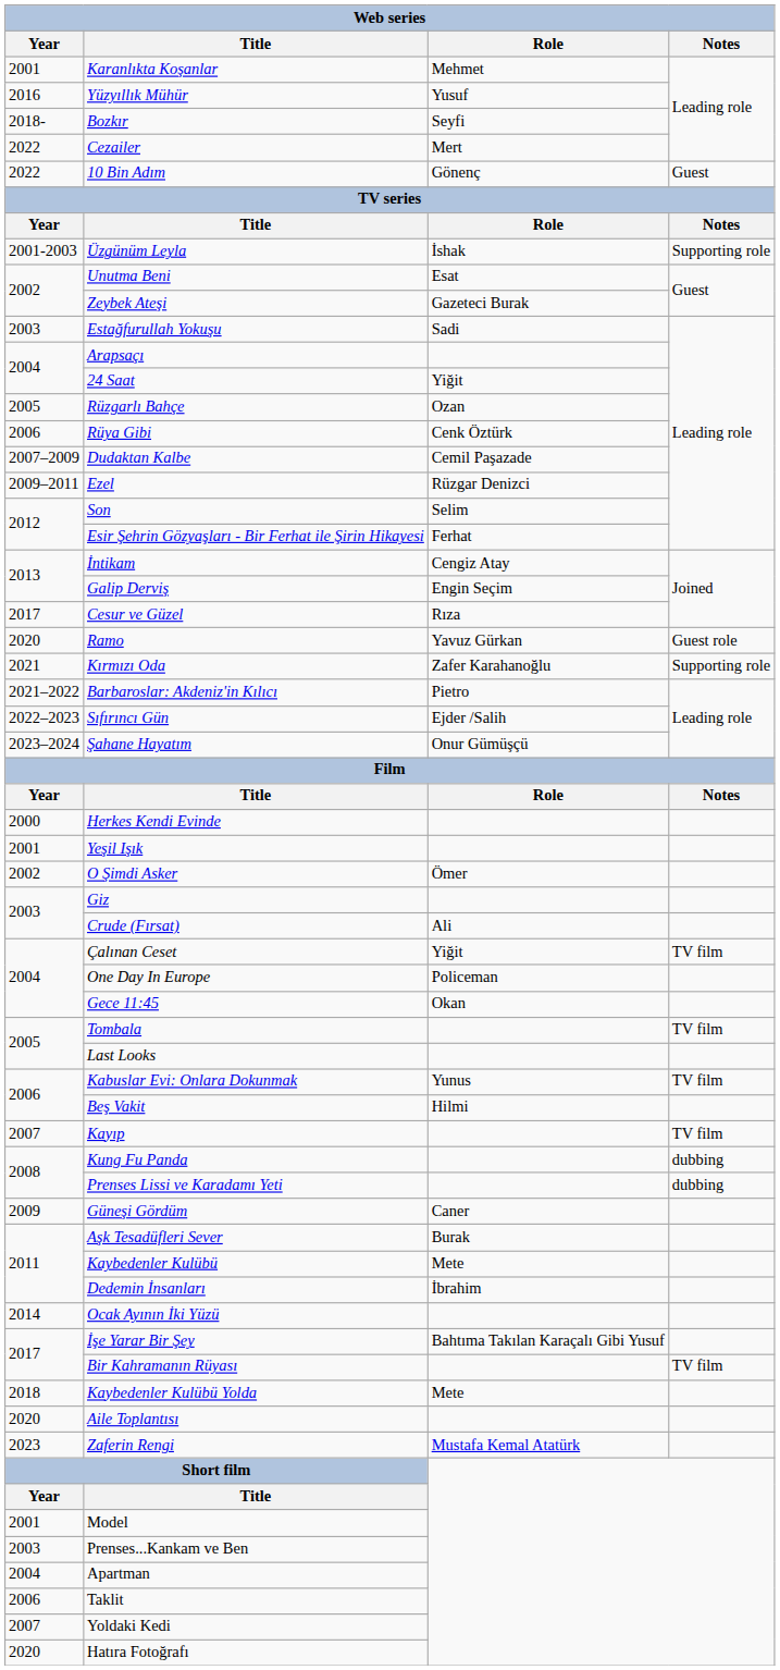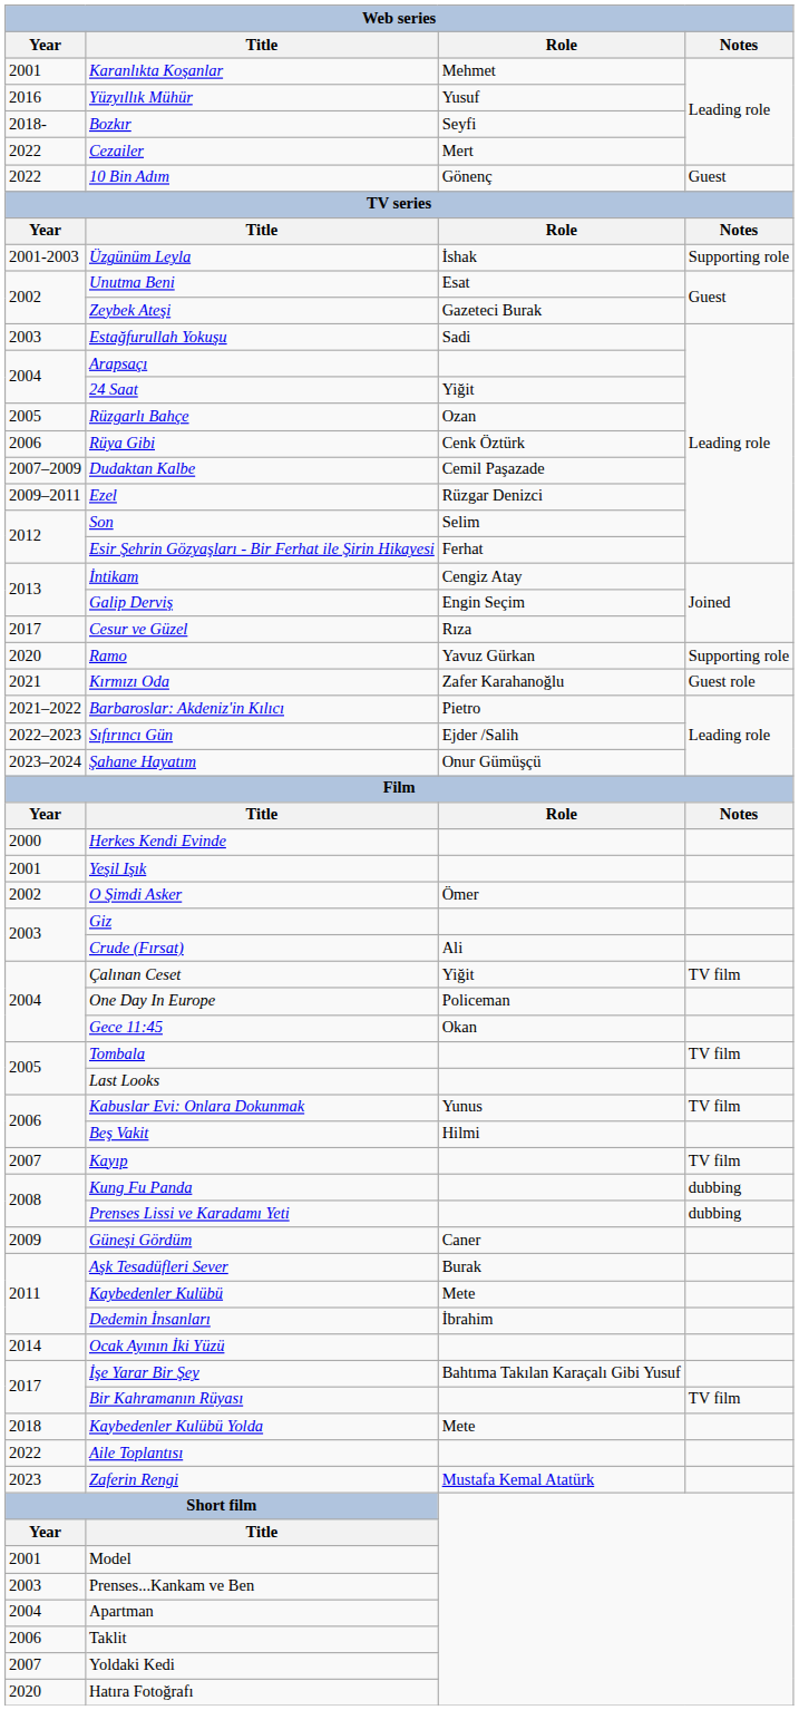Ramo | Notes: Guest role -> Supporting role
Kırmızı Oda | Notes: Supporting role -> Guest role
Aile Toplantısı | Year: 2020 -> 2022
